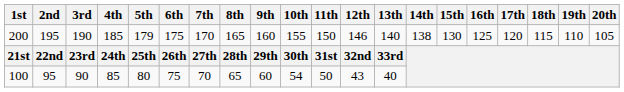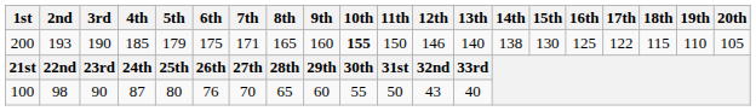200 | 2nd: 195 -> 193
200 | 7th: 170 -> 171
200 | 10th: normal -> bold
200 | 17th: 120 -> 122
100 | 2nd: 95 -> 98
100 | 4th: 85 -> 87
100 | 6th: 75 -> 76
100 | 10th: 54 -> 55
